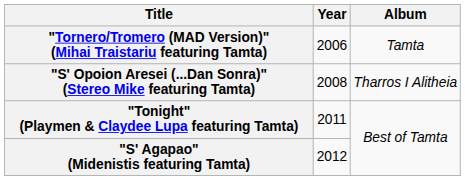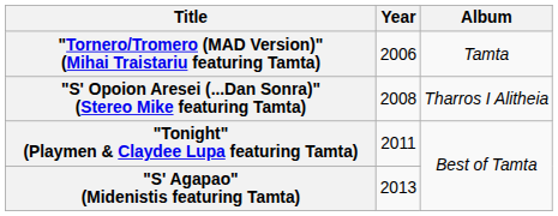"S' Agapao" (Midenistis featuring Tamta) | Year: 2012 -> 2013
